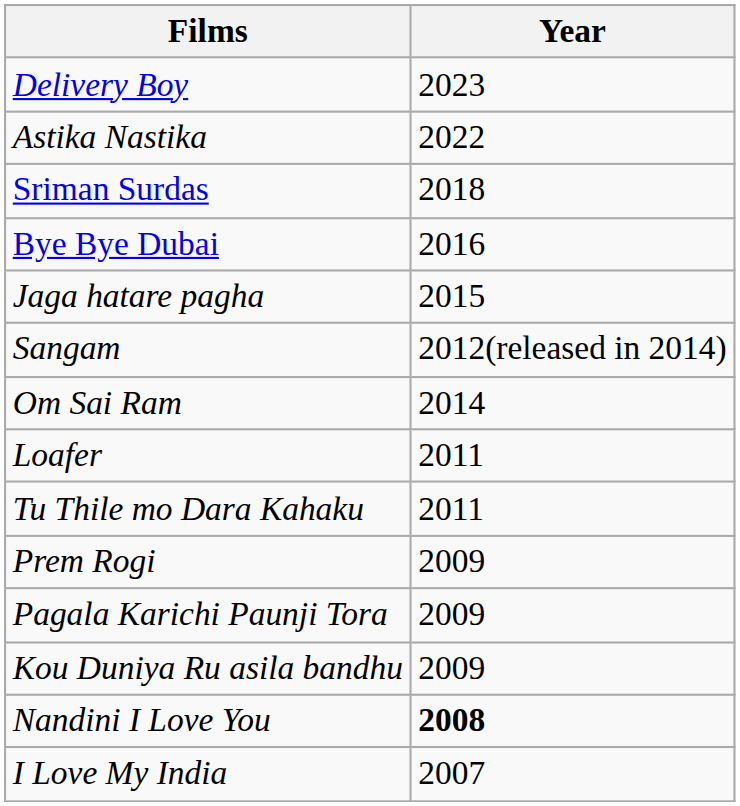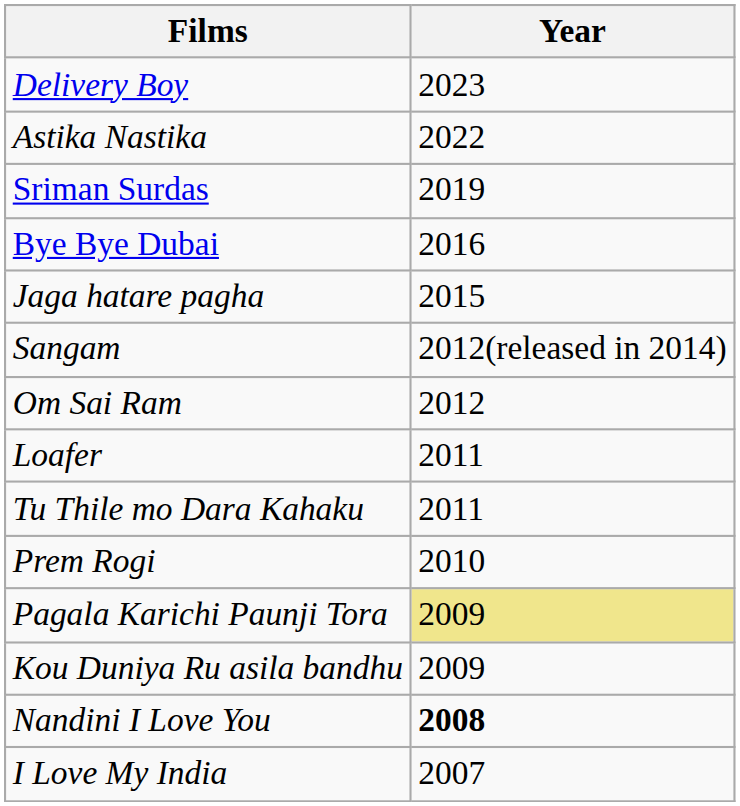Sriman Surdas | Year: 2018 -> 2019
Om Sai Ram | Year: 2014 -> 2012
Prem Rogi | Year: 2009 -> 2010
Pagala Karichi Paunji Tora | Year: no background -> khaki background
